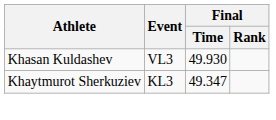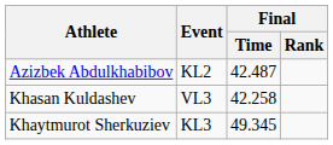+ row: Azizbek Abdulkhabibov | KL2 | 42.487
Khasan Kuldashev | Final / Time: 49.930 -> 42.258
Khaytmurot Sherkuziev | Final / Time: 49.347 -> 49.345
